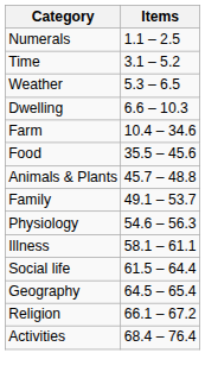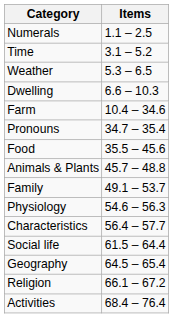+ row: Pronouns | 34.7 – 35.4
+ row: Characteristics | 56.4 – 57.7
- row: Illness | 58.1 – 61.1
